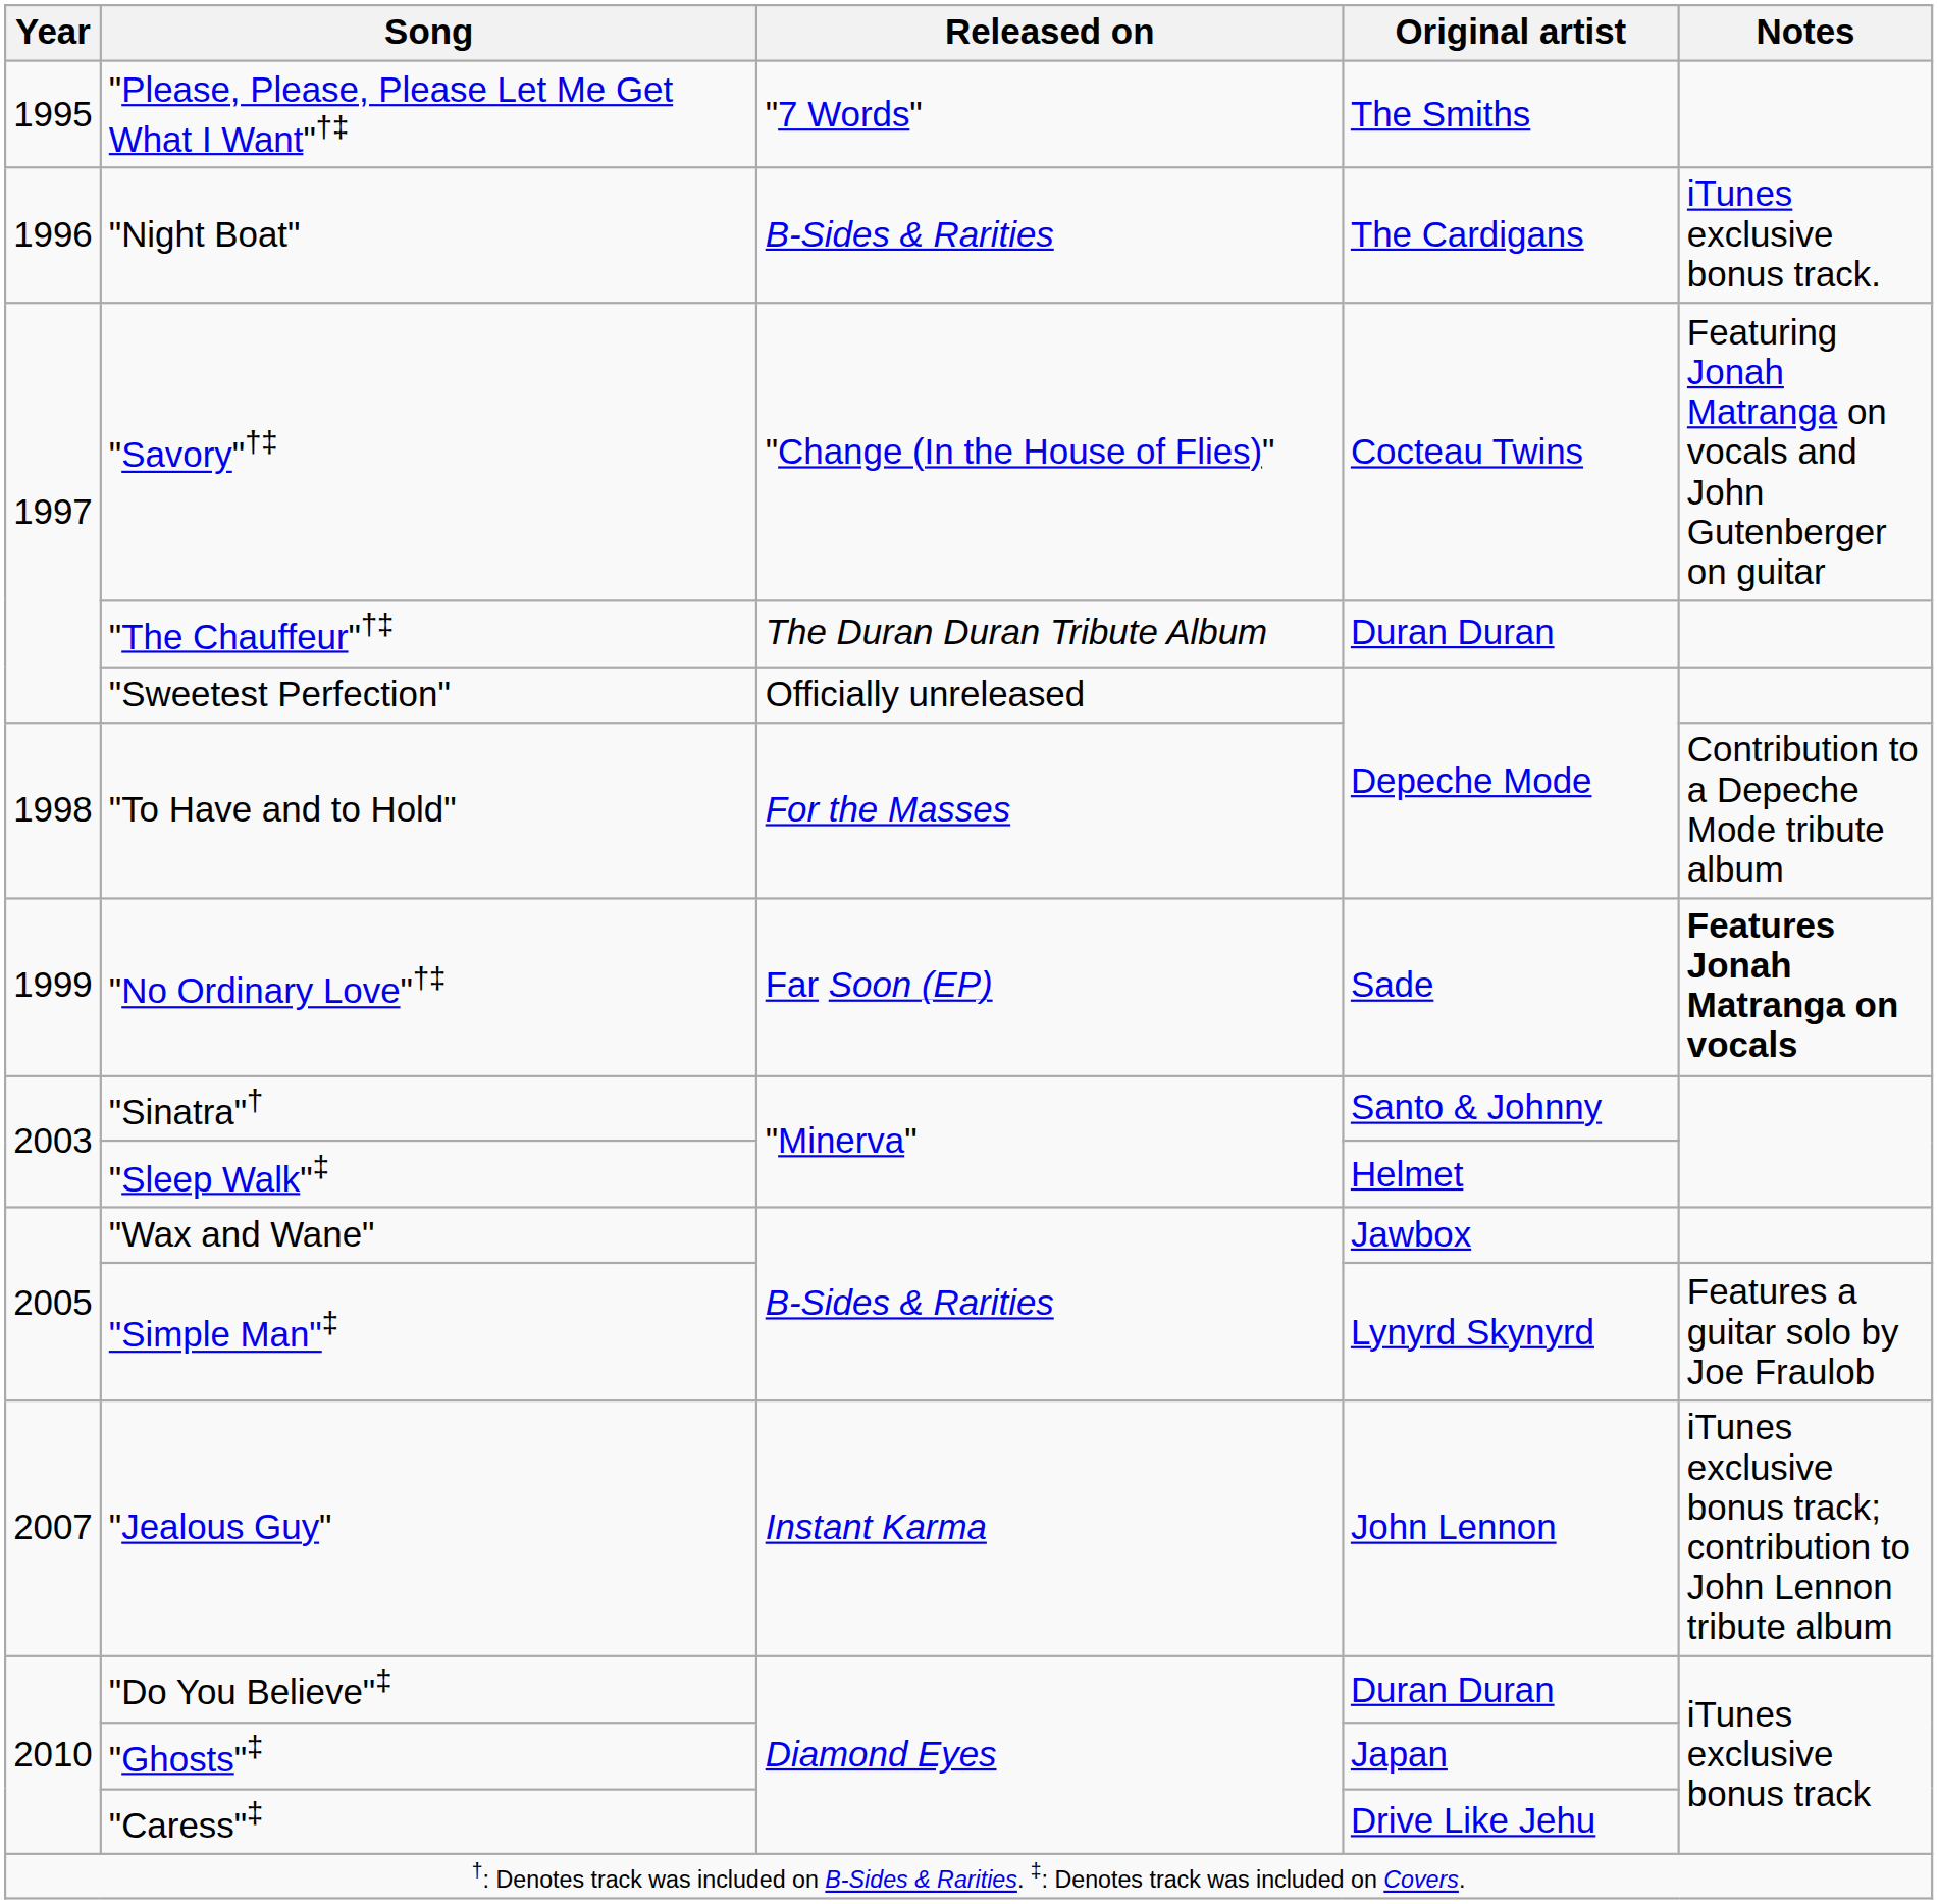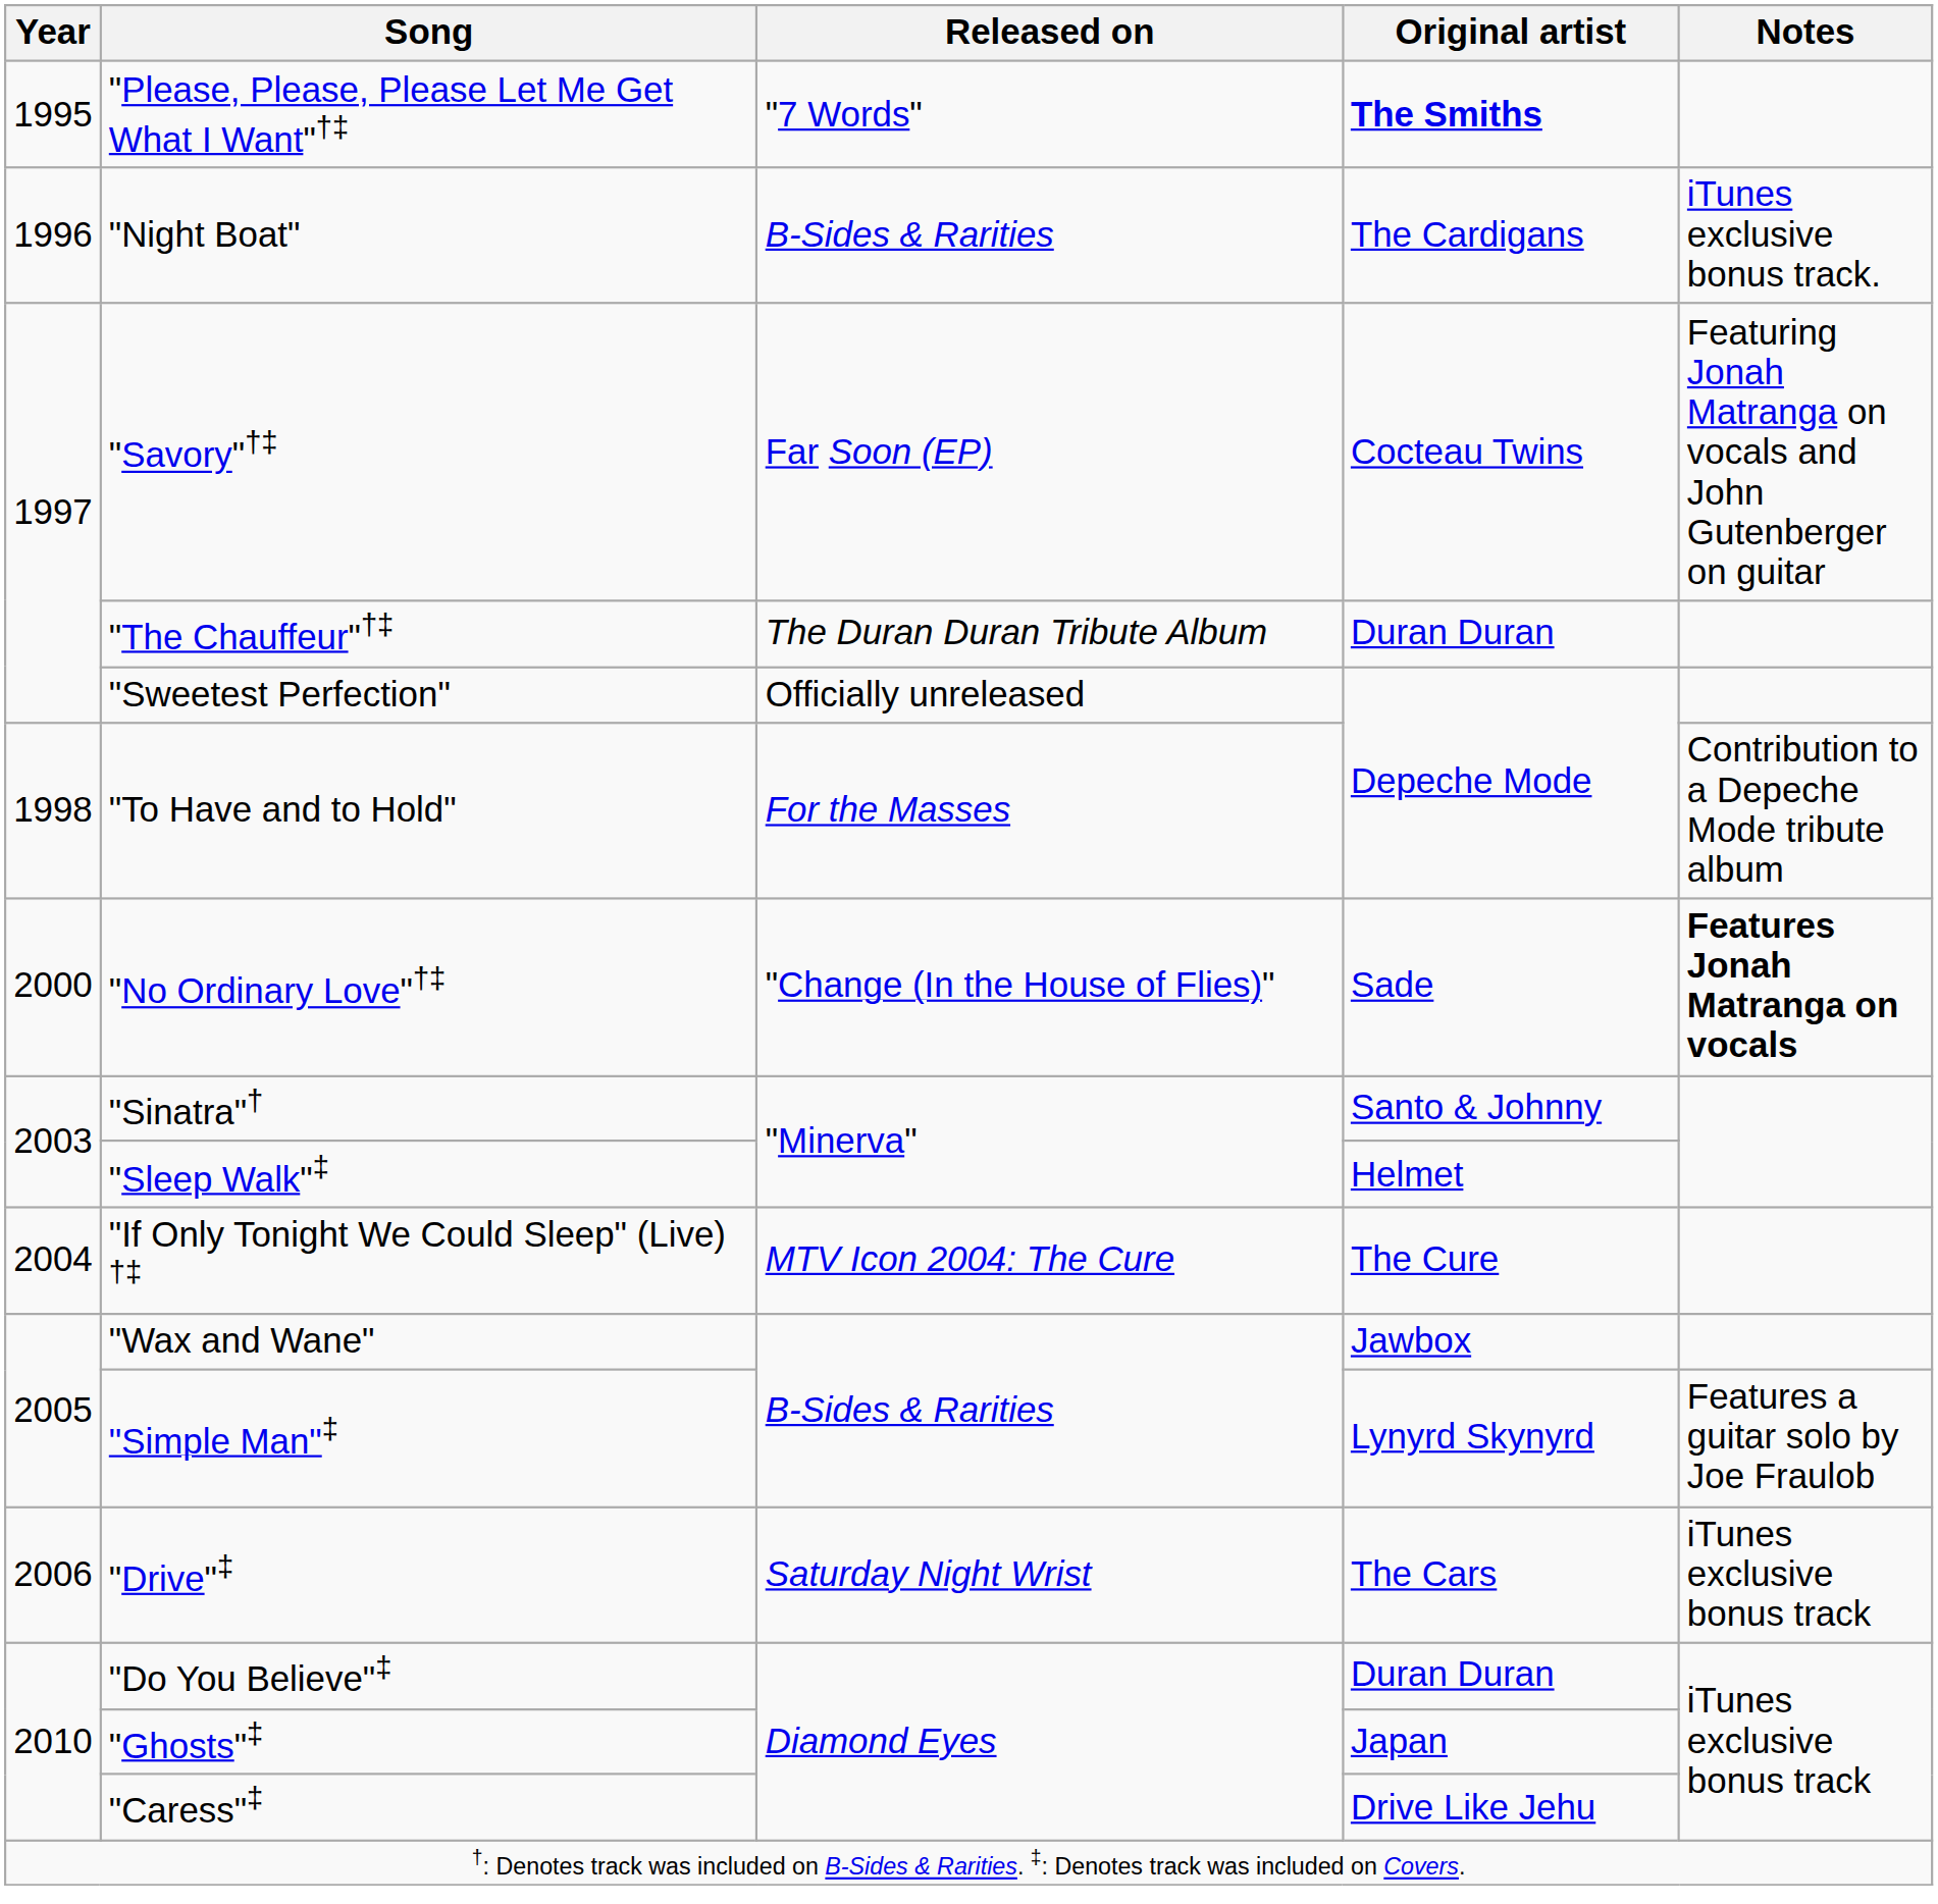"Please, Please, Please Let Me Get What I Want"†‡ | Original artist: normal -> bold
"Savory"†‡ | Released on: "Change (In the House of Flies)" -> Far Soon (EP)
"No Ordinary Love"†‡ | Year: 1999 -> 2000
"No Ordinary Love"†‡ | Released on: Far Soon (EP) -> "Change (In the House of Flies)"
+ row: 2004 | "If Only Tonight We Could Sleep" (Live) †‡ | MTV Icon 2004: The Cure | The Cure
+ row: 2006 | "Drive"‡ | Saturday Night Wrist | The Cars | iTunes exclusive bonus track
- row: 2007 | "Jealous Guy" | Instant Karma | John Lennon | iTunes exclusive bonus track; contribution to John Lennon tribute album
